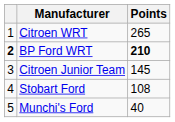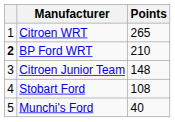BP Ford WRT | Points: bold -> normal
Citroen Junior Team | Points: 145 -> 148
